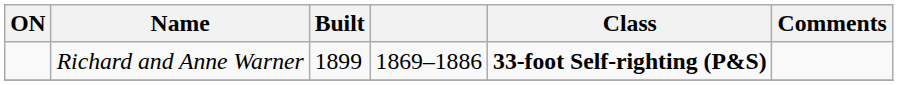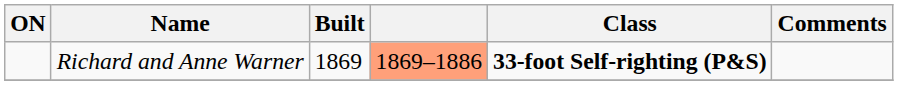Richard and Anne Warner | Built: 1899 -> 1869
Richard and Anne Warner | column 4: no background -> lightsalmon background
